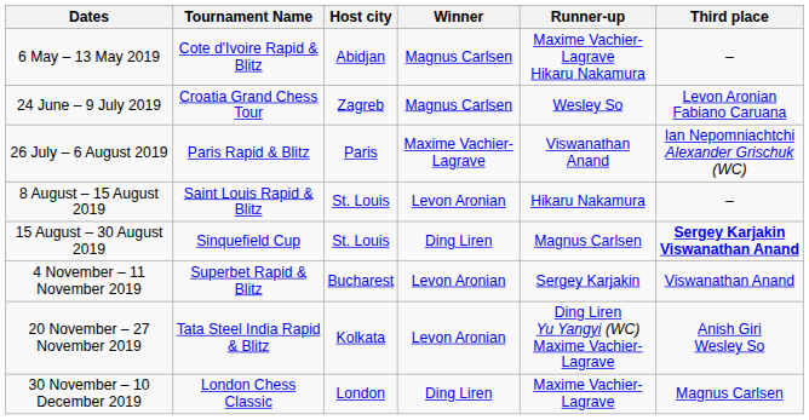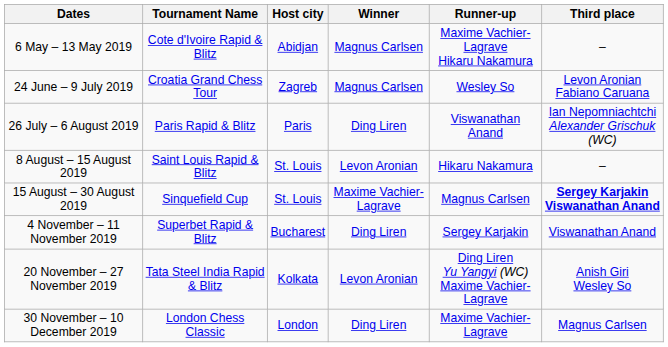26 July – 6 August 2019 | Winner: Maxime Vachier-Lagrave -> Ding Liren
15 August – 30 August 2019 | Winner: Ding Liren -> Maxime Vachier-Lagrave
4 November – 11 November 2019 | Winner: Levon Aronian -> Ding Liren
